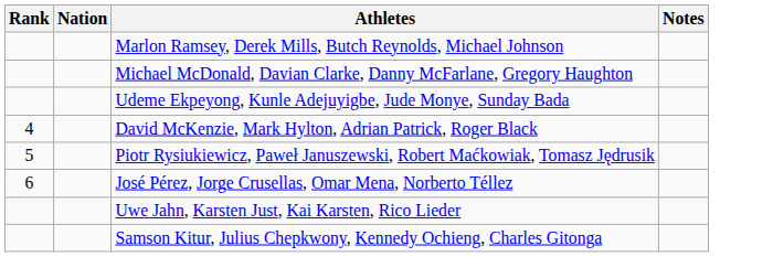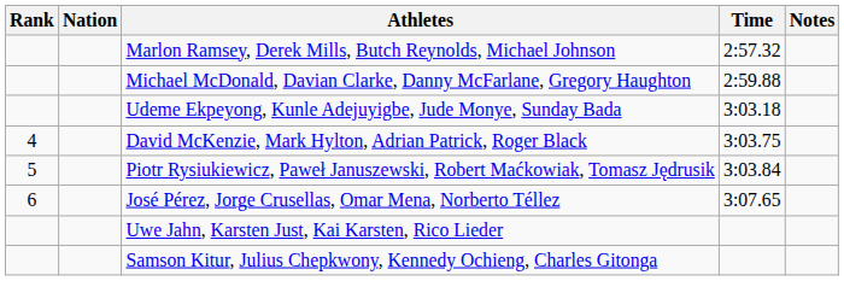+ column: Time | 2:57.32 | 2:59.88 | 3:03.18 | 3:03.75 | 3:03.84 | 3:07.65
